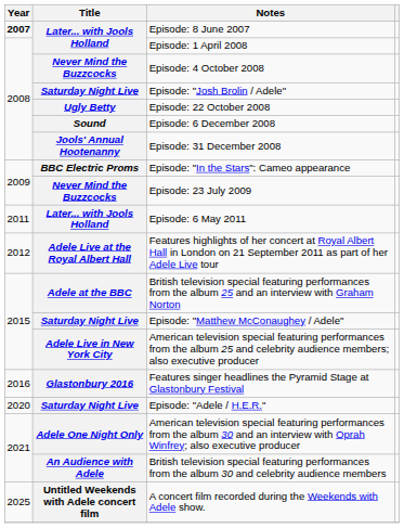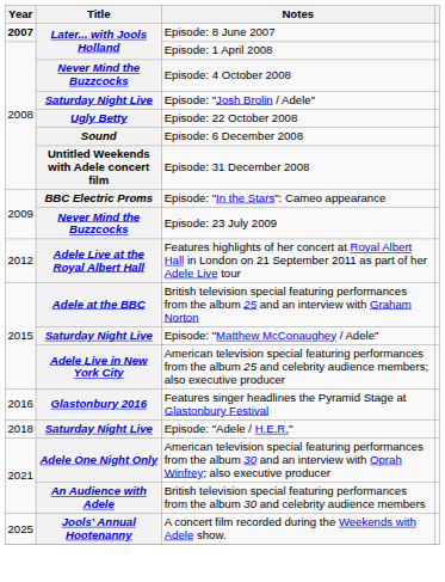Episode: 31 December 2008 | Title: Jools' Annual Hootenanny -> Untitled Weekends with Adele concert film
- row: 2011 | Later... with Jools Holland | Episode: 6 May 2011
Episode: "Adele / H.E.R." | Year: 2020 -> 2018
A concert film recorded during the Weekends with Adele show. | Title: Untitled Weekends with Adele concert film -> Jools' Annual Hootenanny
